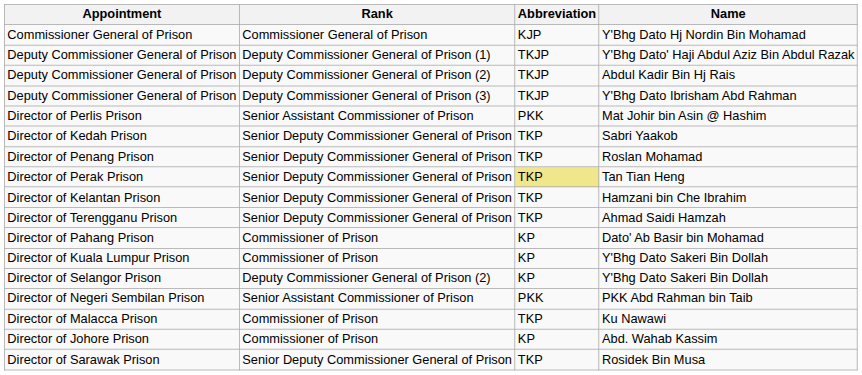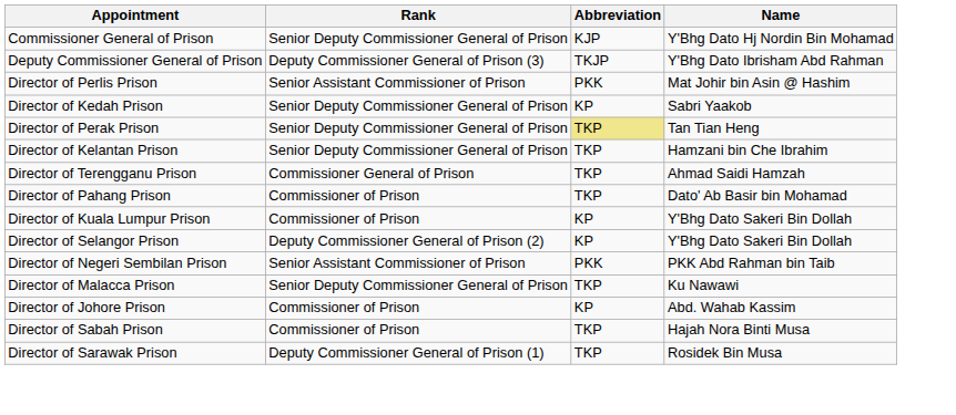Y'Bhg Dato Hj Nordin Bin Mohamad | Rank: Commissioner General of Prison -> Senior Deputy Commissioner General of Prison
- row: Deputy Commissioner General of Prison | Deputy Commissioner General of Prison (1) | TKJP | Y'Bhg Dato' Haji Abdul Aziz Bin Abdul Razak
- row: Deputy Commissioner General of Prison | Deputy Commissioner General of Prison (2) | TKJP | Abdul Kadir Bin Hj Rais
Sabri Yaakob | Abbreviation: TKP -> KP
- row: Director of Penang Prison | Senior Deputy Commissioner General of Prison | TKP | Roslan Mohamad
Ahmad Saidi Hamzah | Rank: Senior Deputy Commissioner General of Prison -> Commissioner General of Prison
Dato' Ab Basir bin Mohamad | Abbreviation: KP -> TKP
Ku Nawawi | Rank: Commissioner of Prison -> Senior Deputy Commissioner General of Prison
+ row: Director of Sabah Prison | Commissioner of Prison | TKP | Hajah Nora Binti Musa
Rosidek Bin Musa | Rank: Senior Deputy Commissioner General of Prison -> Deputy Commissioner General of Prison (1)
